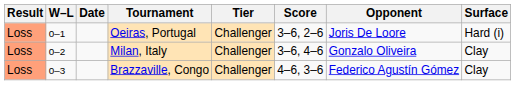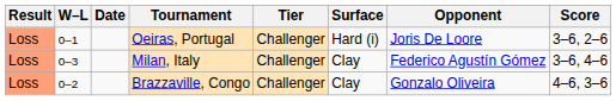columns swapped: Surface <-> Score
Milan, Italy | W–L: 0–2 -> 0–3
Milan, Italy | Opponent: Gonzalo Oliveira -> Federico Agustín Gómez
Brazzaville, Congo | W–L: 0–3 -> 0–2
Brazzaville, Congo | Opponent: Federico Agustín Gómez -> Gonzalo Oliveira
